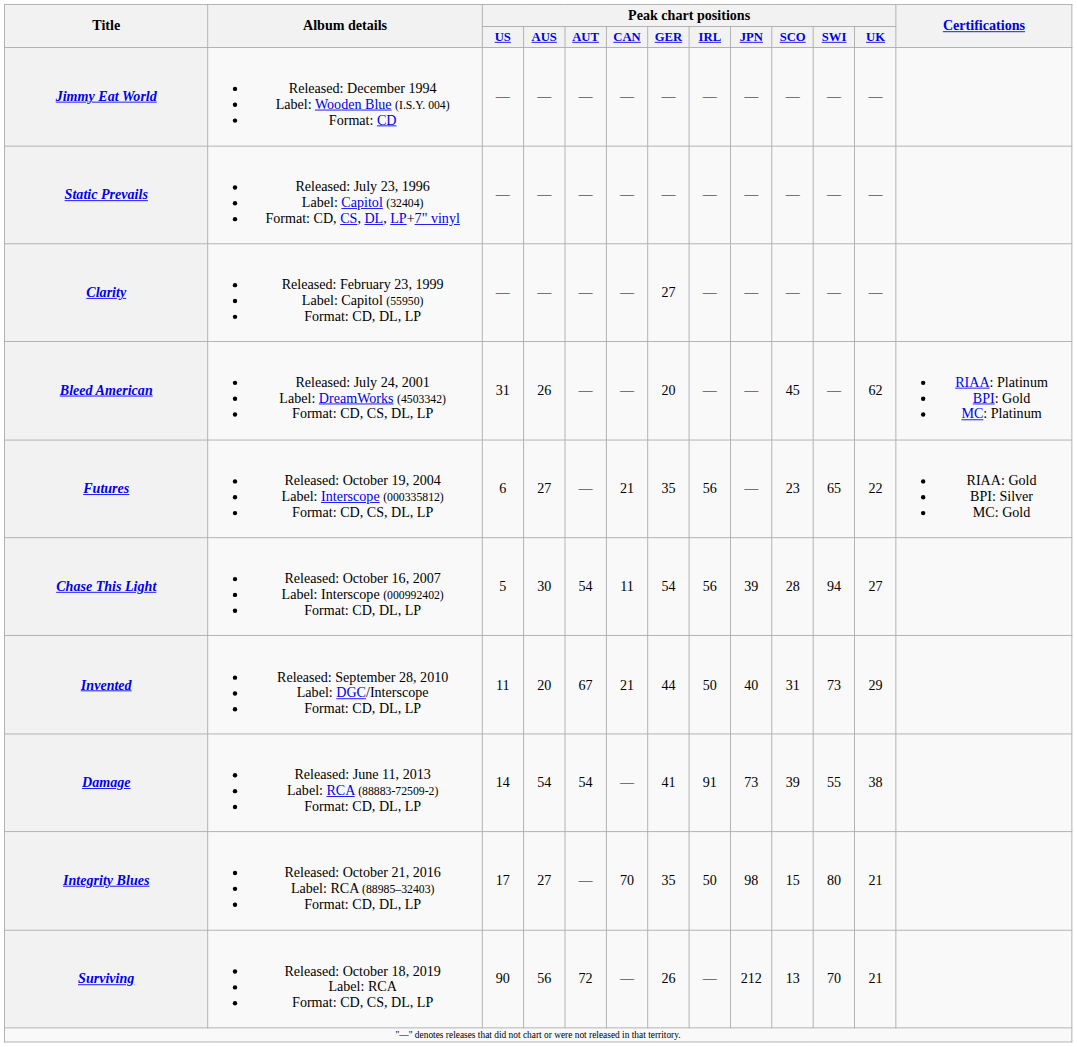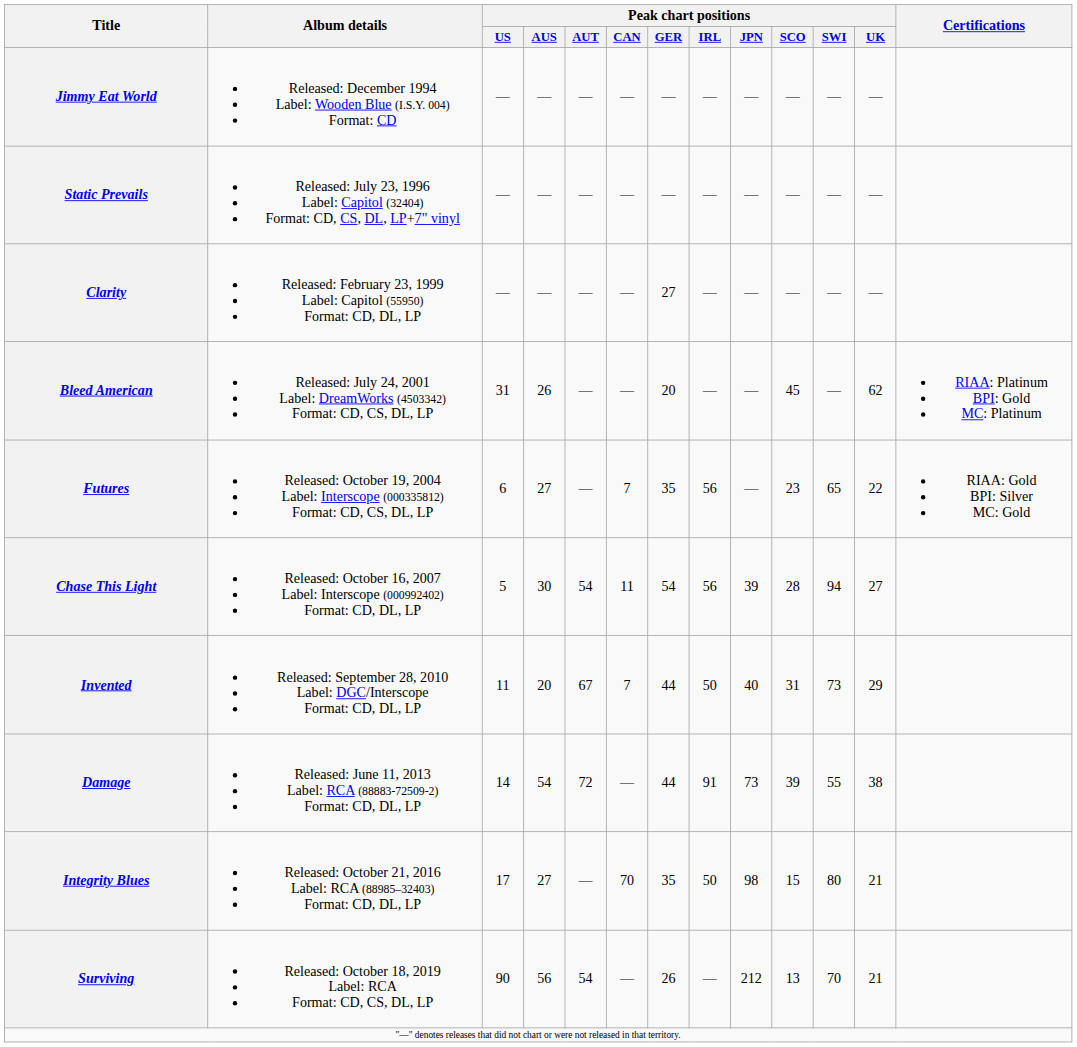Futures | Peak chart positions / CAN: 21 -> 7
Invented | Peak chart positions / CAN: 21 -> 7
Damage | Peak chart positions / AUT: 54 -> 72
Damage | Peak chart positions / GER: 41 -> 44
Surviving | Peak chart positions / AUT: 72 -> 54
